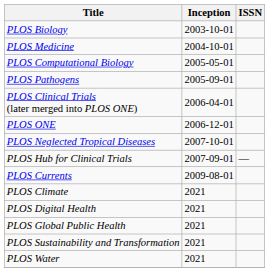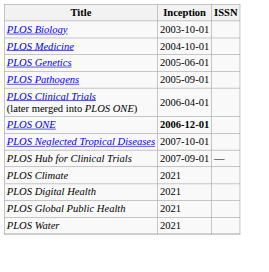- row: PLOS Computational Biology | 2005-05-01
+ row: PLOS Genetics | 2005-06-01
PLOS ONE | Inception: normal -> bold
- row: PLOS Currents | 2009-08-01
- row: PLOS Sustainability and Transformation | 2021
